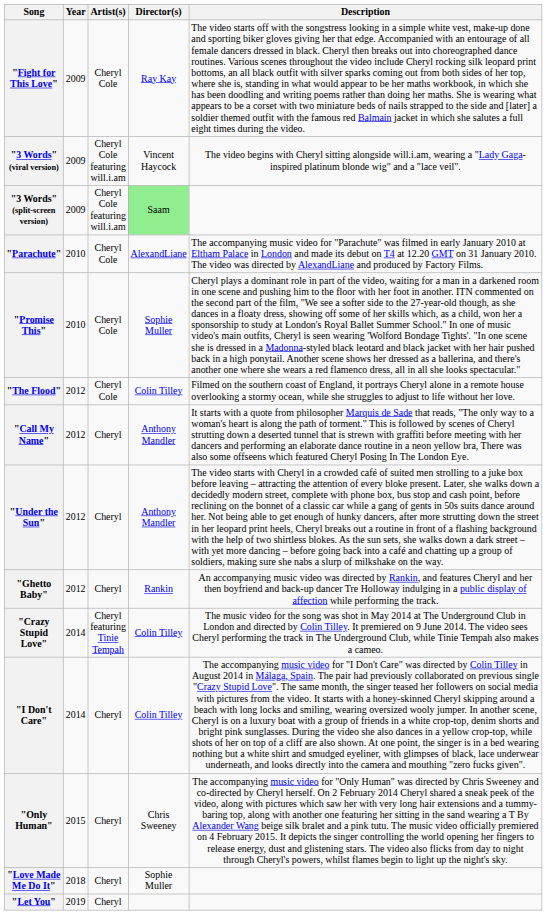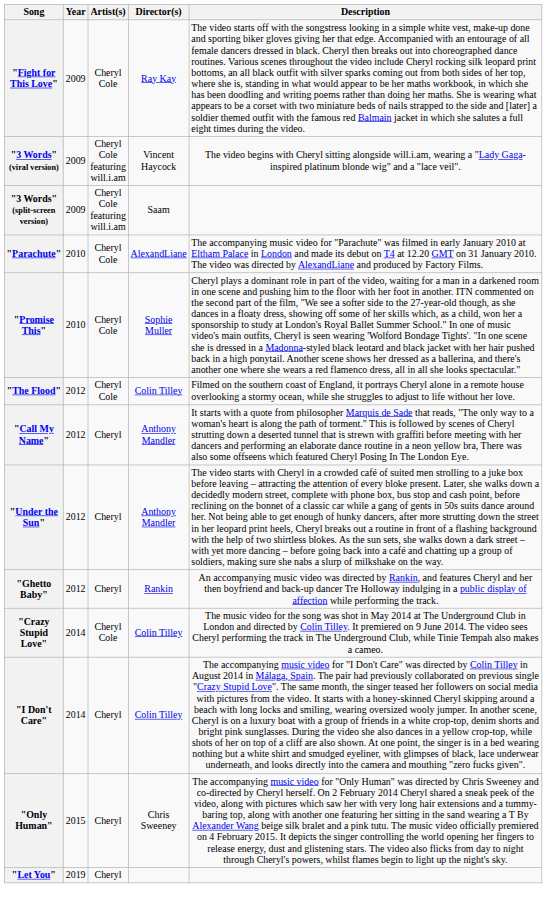"3 Words" (split-screen version) | Director(s): lightgreen background -> no background
"Crazy Stupid Love" | Artist(s): Cheryl featuring Tinie Tempah -> Cheryl Cole
- row: "Love Made Me Do It" | 2018 | Cheryl | Sophie Muller
